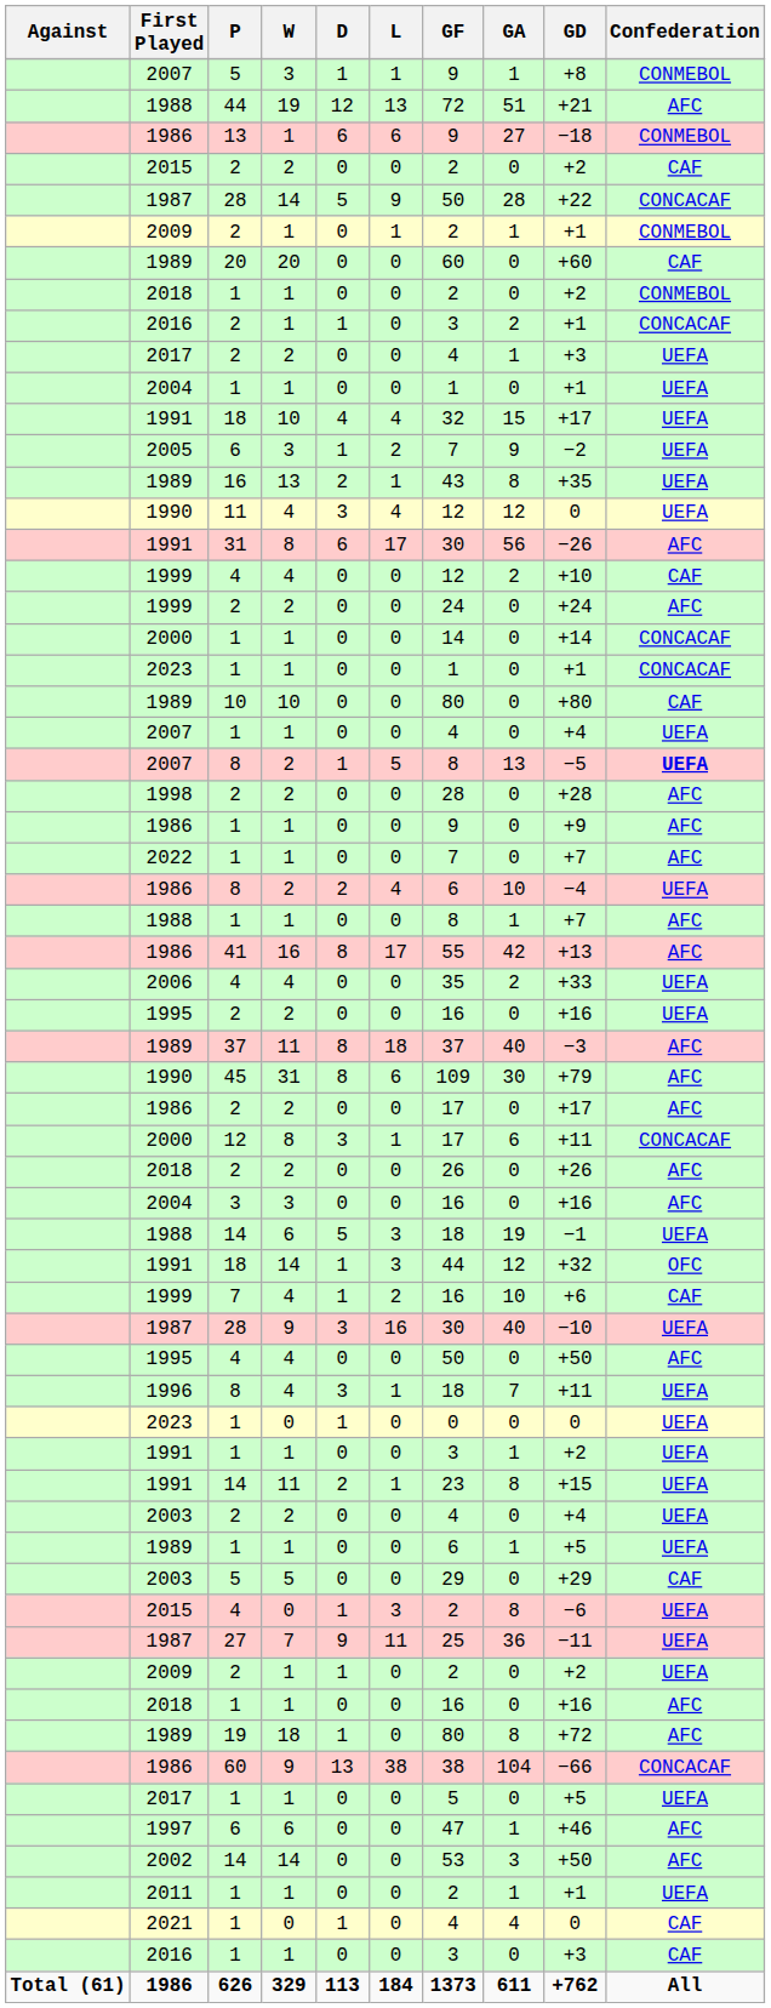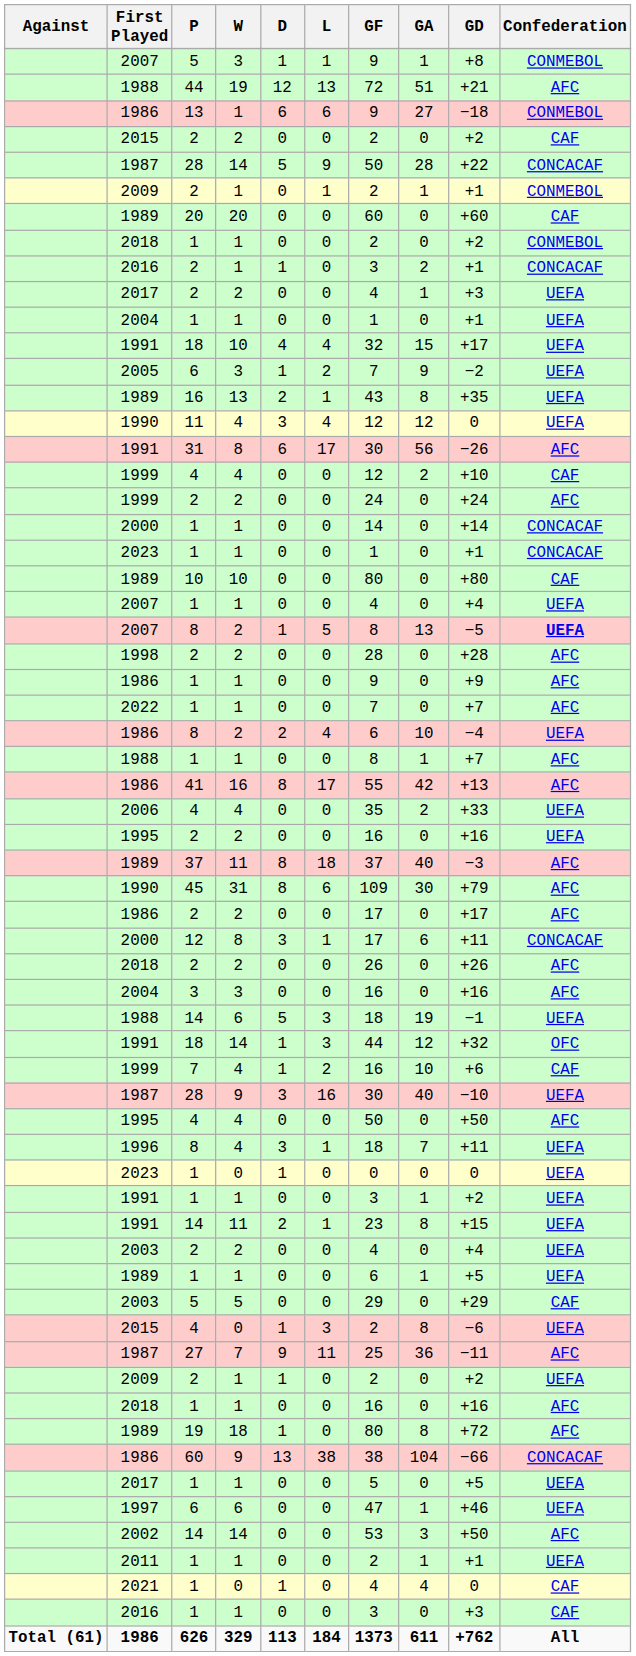1987 / 27 | Confederation: UEFA -> AFC
1997 | Confederation: AFC -> UEFA
